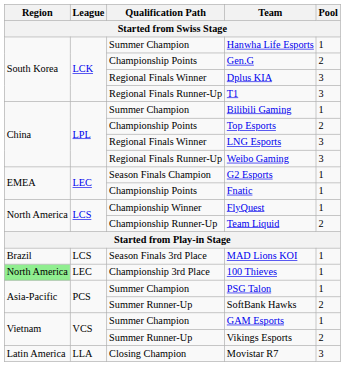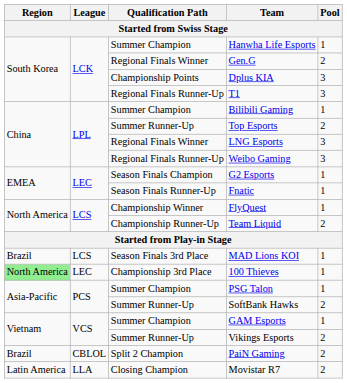Gen.G | Qualification Path: Championship Points -> Regional Finals Winner
Dplus KIA | Qualification Path: Regional Finals Winner -> Championship Points
Top Esports | Qualification Path: Championship Points -> Summer Runner-Up
Fnatic | Qualification Path: Championship Points -> Season Finals Runner-Up
+ row: Brazil | CBLOL | Split 2 Champion | PaiN Gaming | 2
Movistar R7 | Pool: 3 -> 2
